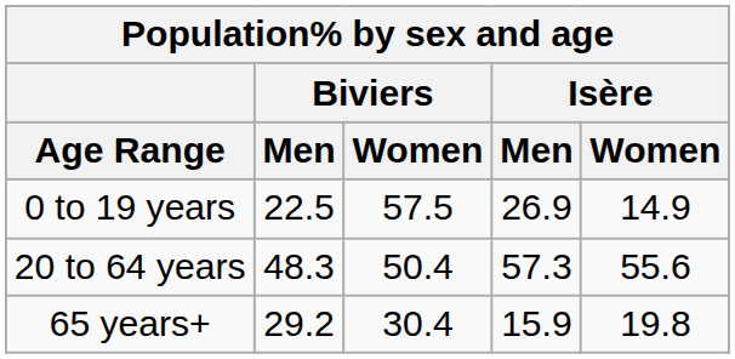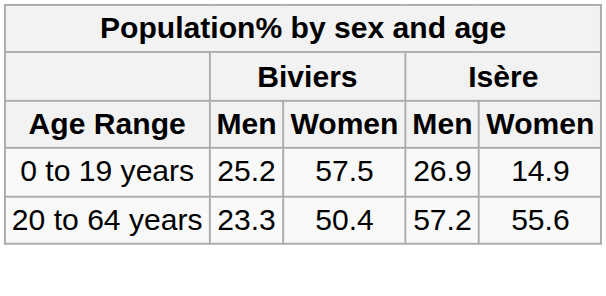0 to 19 years | Biviers / Men: 22.5 -> 25.2
20 to 64 years | Biviers / Men: 48.3 -> 23.3
20 to 64 years | Isère / Men: 57.3 -> 57.2
- row: 65 years+ | 29.2 | 30.4 | 15.9 | 19.8
